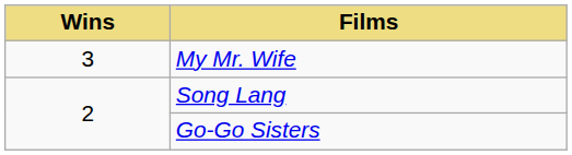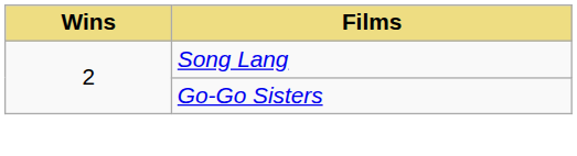- row: 3 | My Mr. Wife
